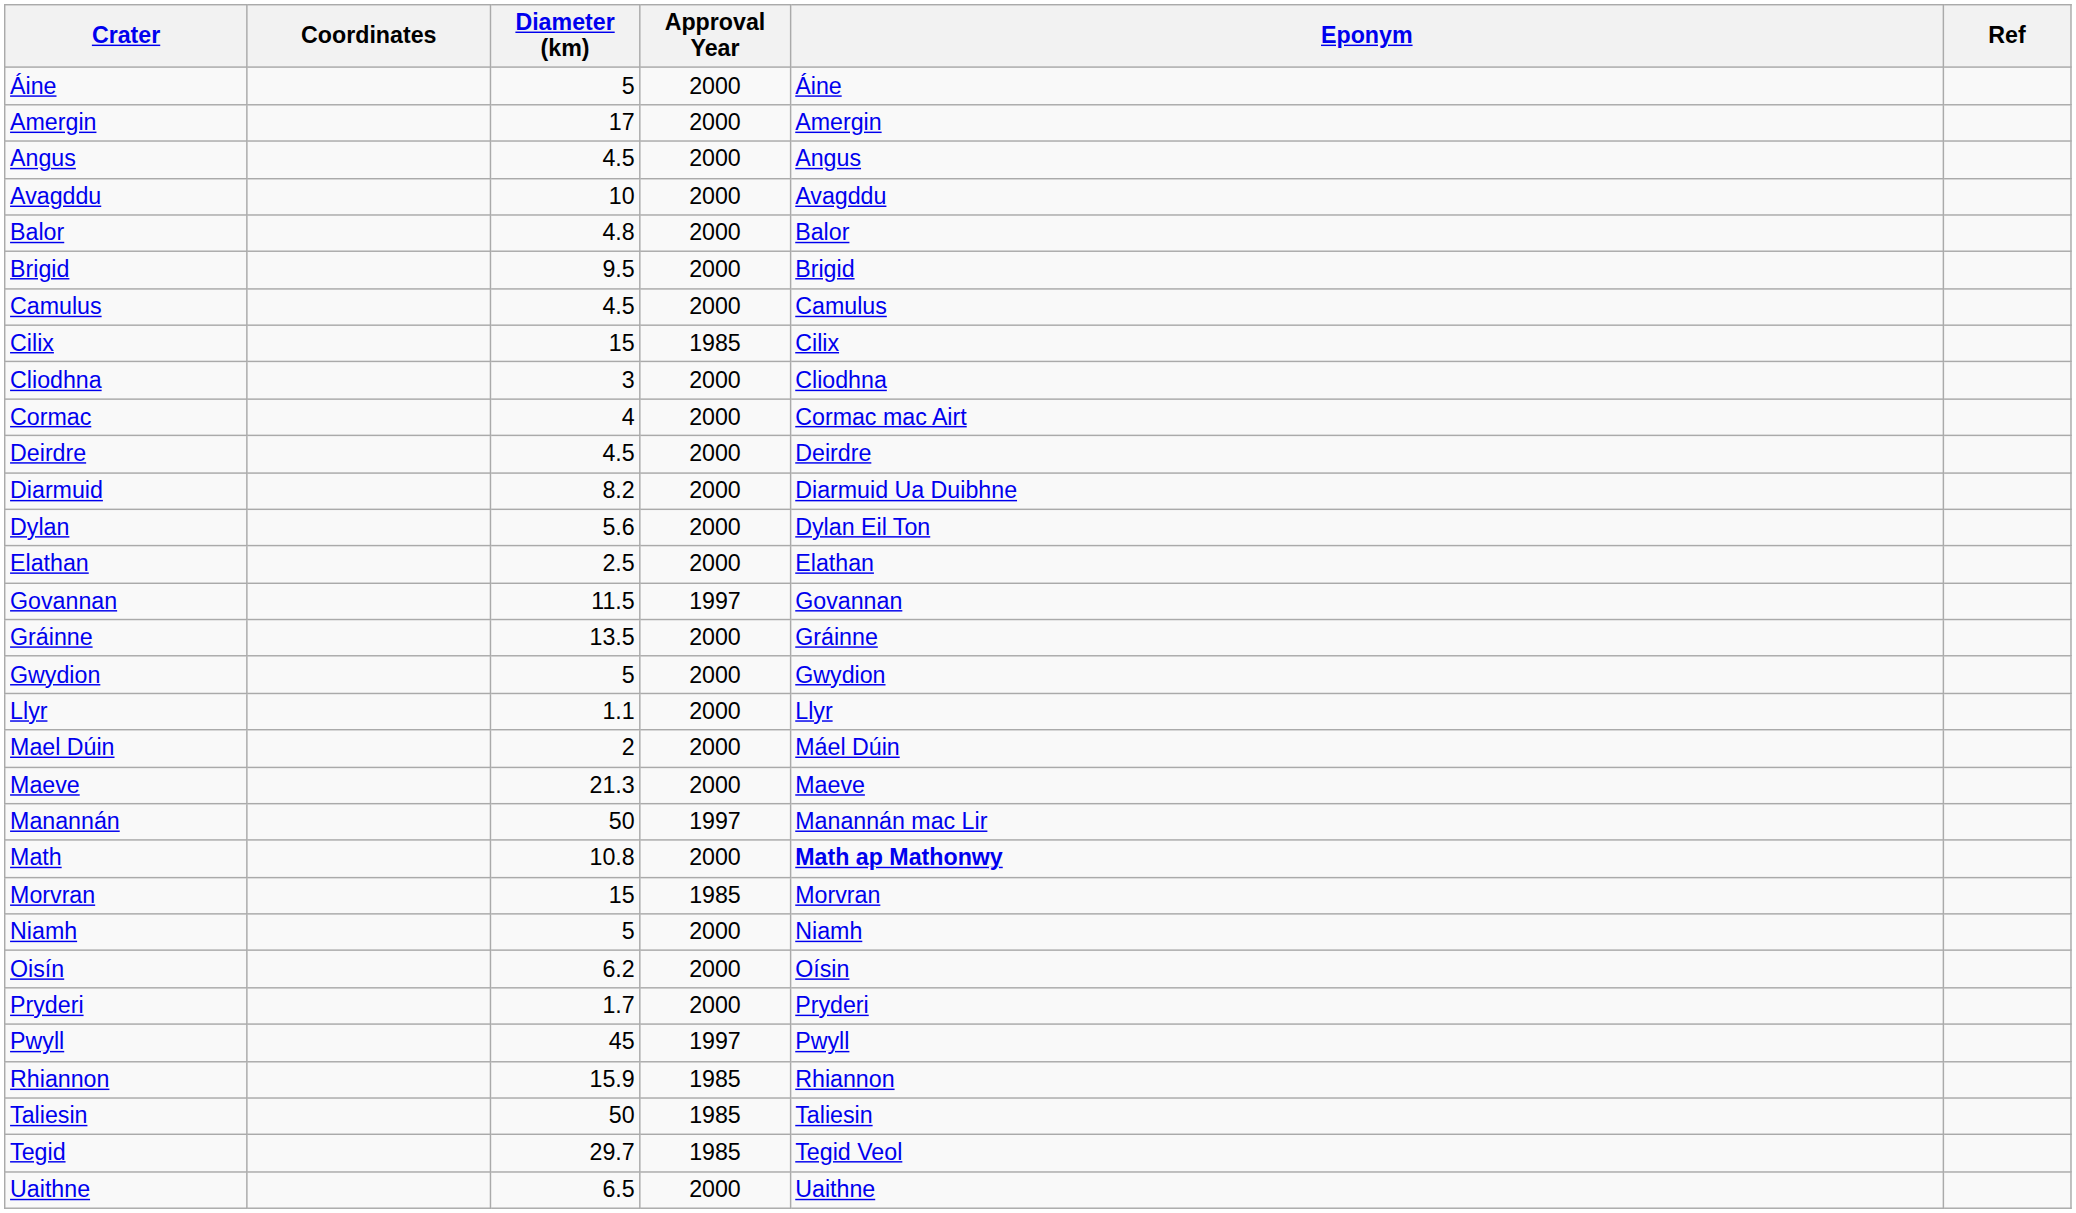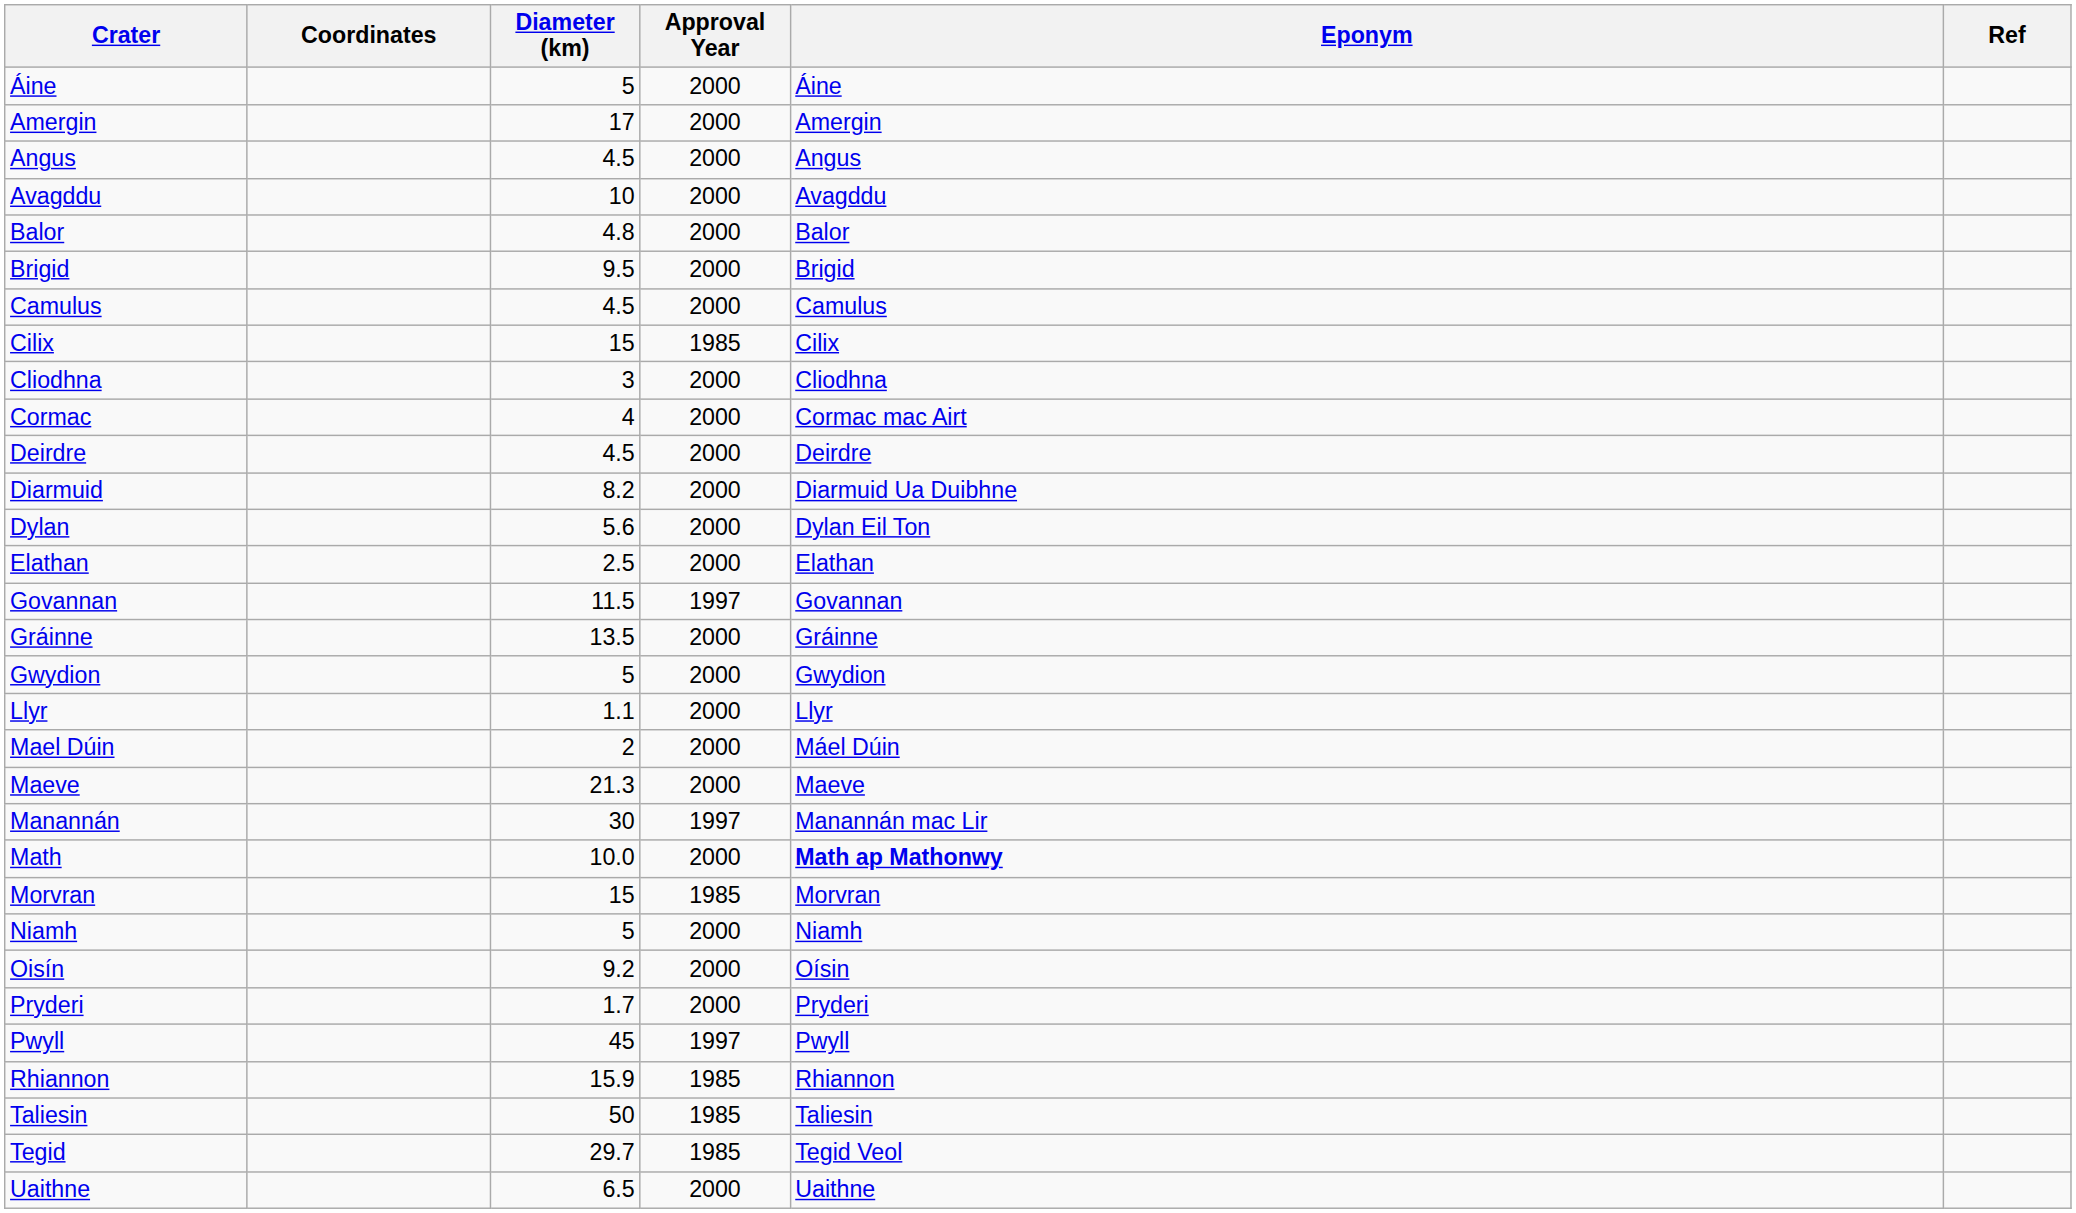Manannán | Diameter (km): 50 -> 30
Math | Diameter (km): 10.8 -> 10.0
Oisín | Diameter (km): 6.2 -> 9.2
